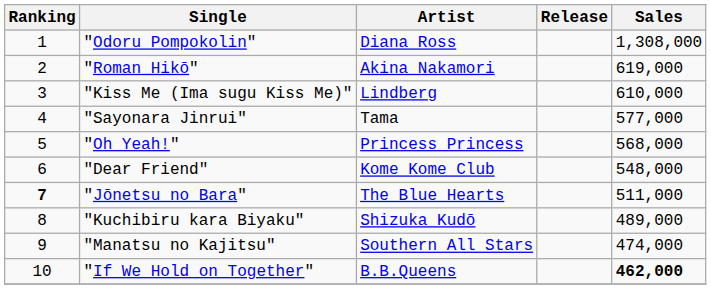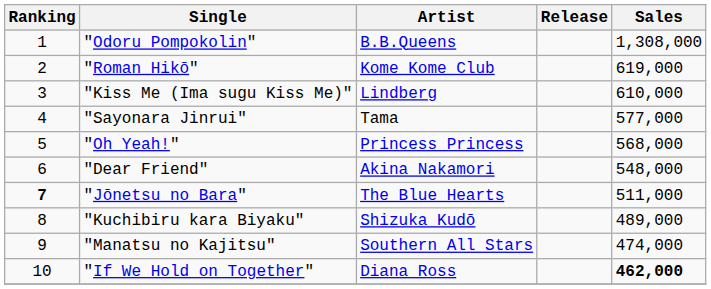"Odoru Pompokolin" | Artist: Diana Ross -> B.B.Queens
"Roman Hikō" | Artist: Akina Nakamori -> Kome Kome Club
"Dear Friend" | Artist: Kome Kome Club -> Akina Nakamori
"If We Hold on Together" | Artist: B.B.Queens -> Diana Ross
